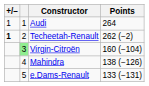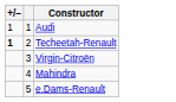- column: Points | 264 | 262 (−2) | 160 (−104) | 138 (−126) | 133 (−131)
Virgin-Citroën | column 2: lightgreen background -> no background
